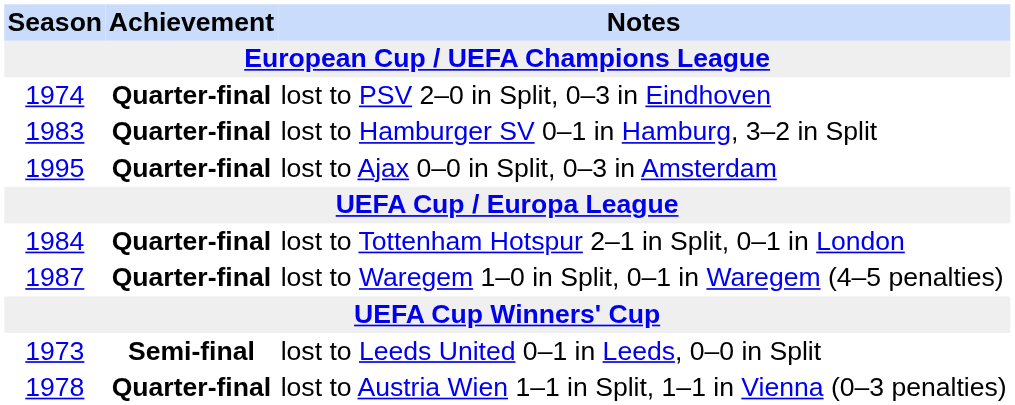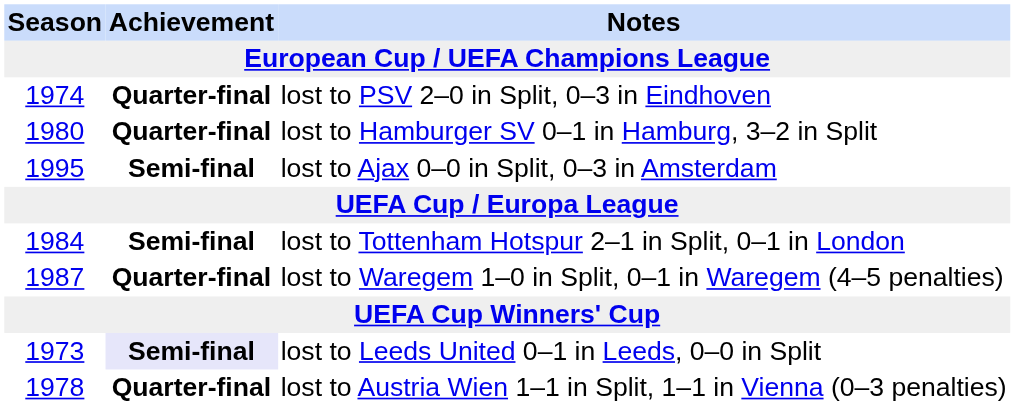lost to Hamburger SV 0–1 in Hamburg, 3–2 in Split | Season: 1983 -> 1980
lost to Ajax 0–0 in Split, 0–3 in Amsterdam | Achievement: Quarter-final -> Semi-final
lost to Tottenham Hotspur 2–1 in Split, 0–1 in London | Achievement: Quarter-final -> Semi-final
lost to Leeds United 0–1 in Leeds, 0–0 in Split | Achievement: no background -> lavender background
